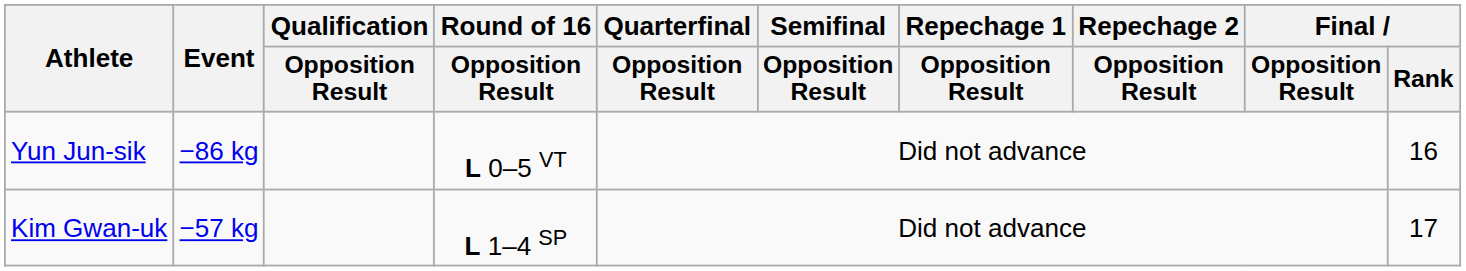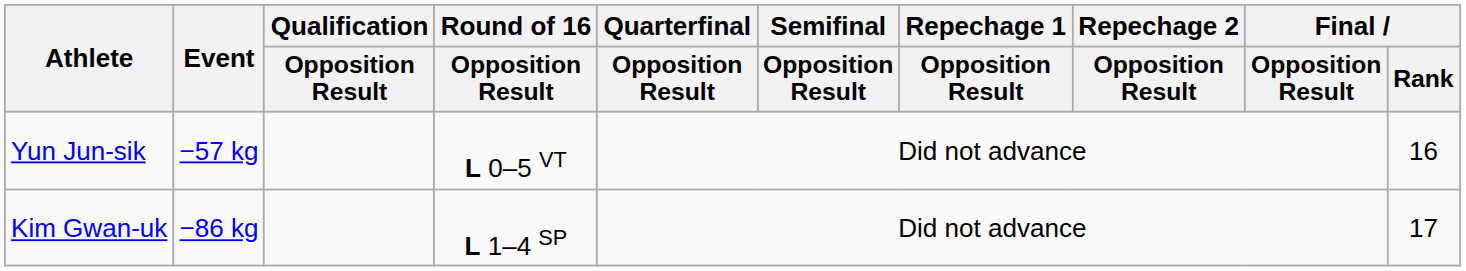Yun Jun-sik | Event: −86 kg -> −57 kg
Kim Gwan-uk | Event: −57 kg -> −86 kg
